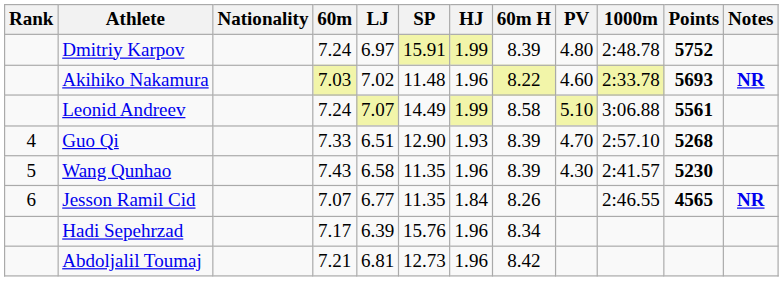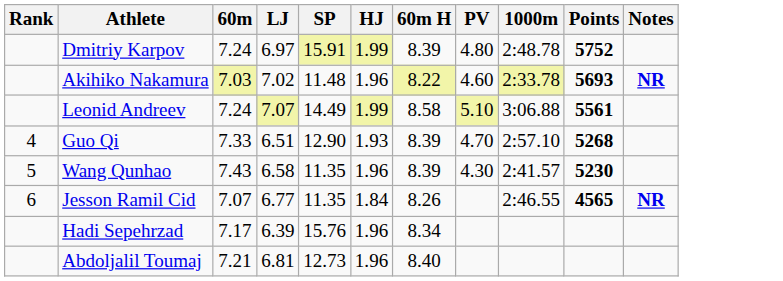- column: Nationality
Abdoljalil Toumaj | 60m H: 8.42 -> 8.40
